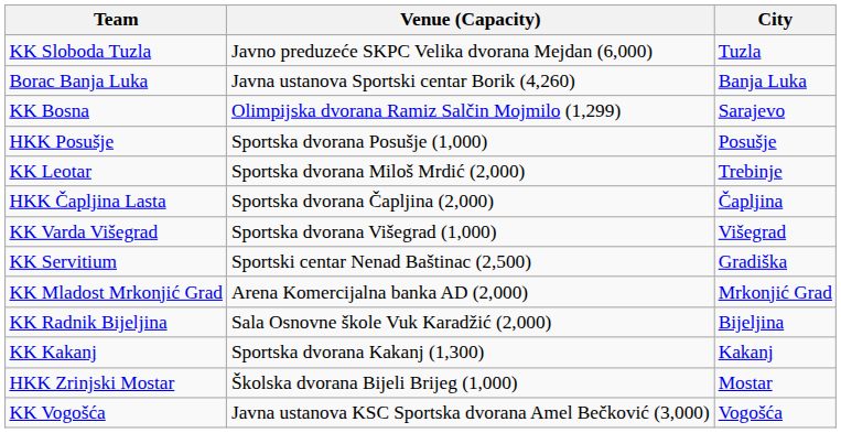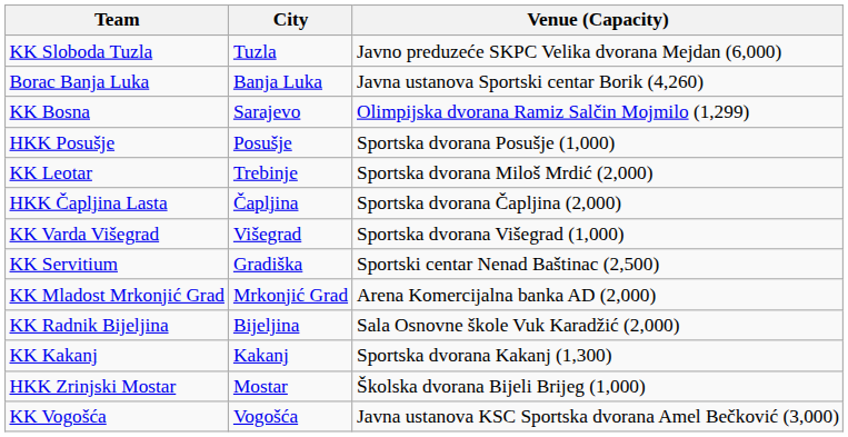columns swapped: City <-> Venue (Capacity)
